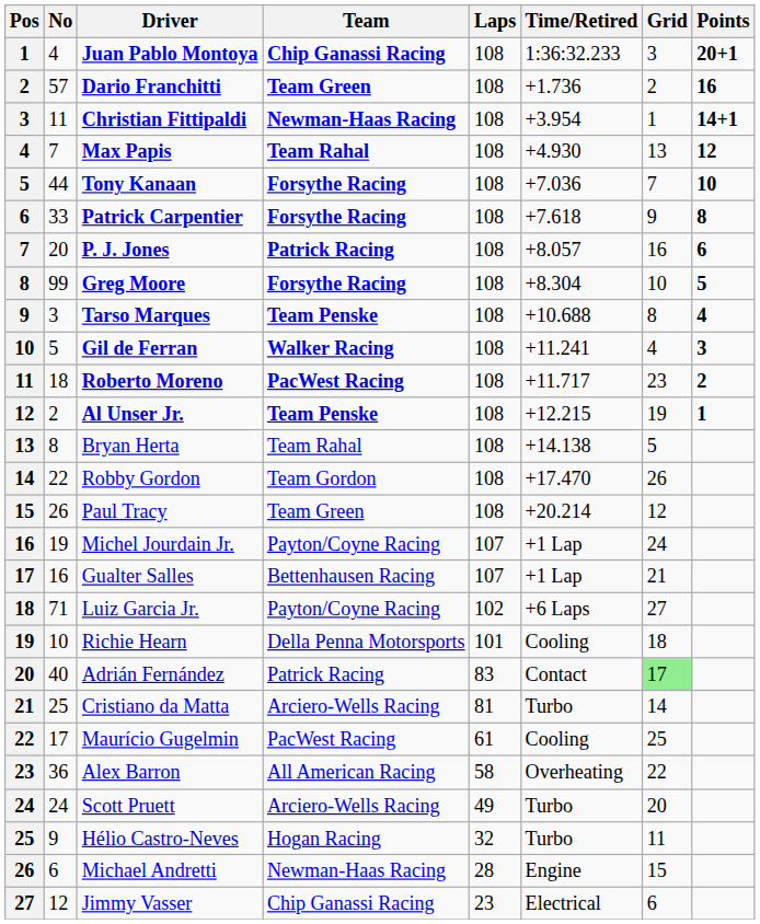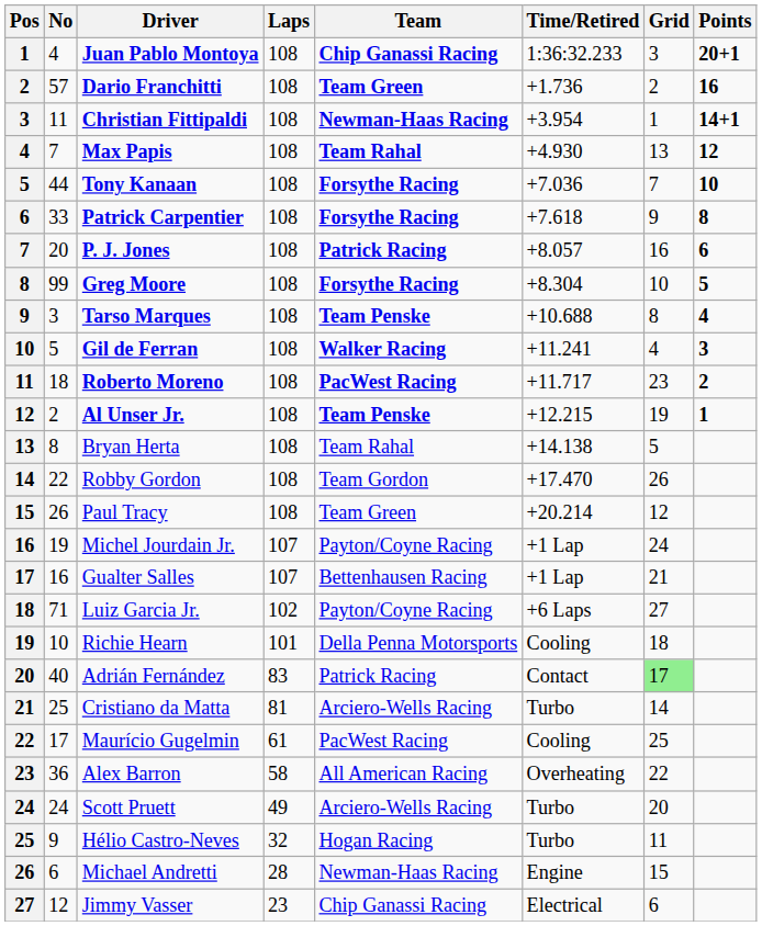columns swapped: Team <-> Laps
